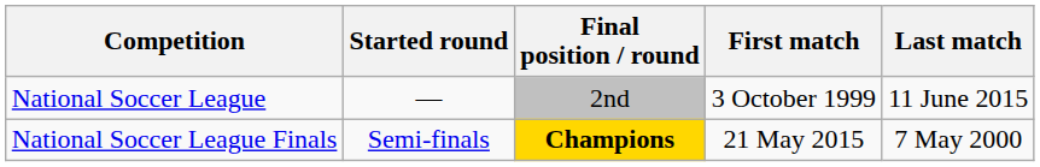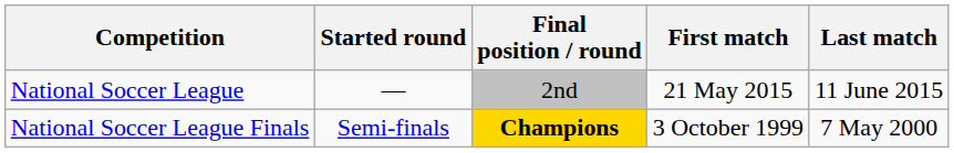National Soccer League | First match: 3 October 1999 -> 21 May 2015
National Soccer League Finals | First match: 21 May 2015 -> 3 October 1999
